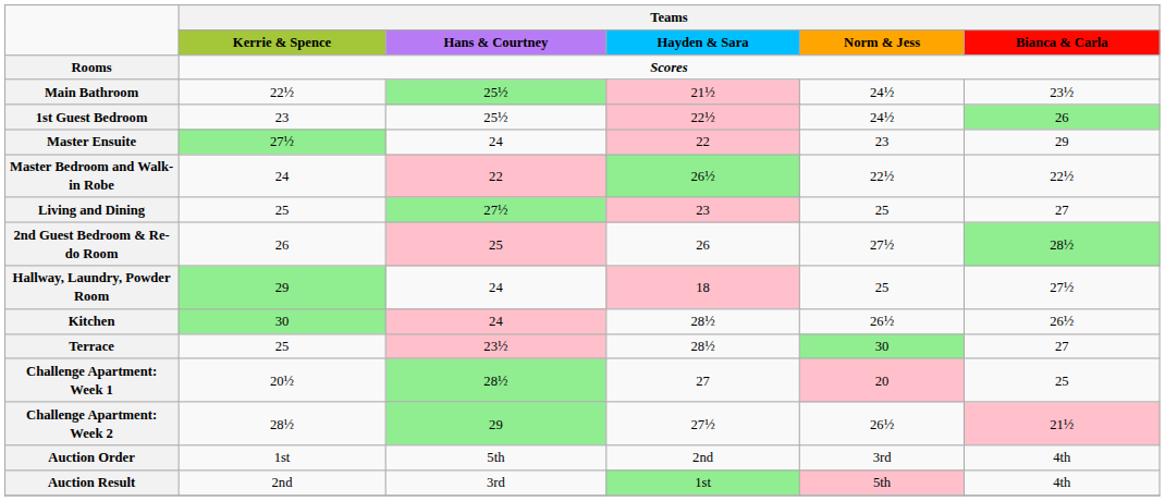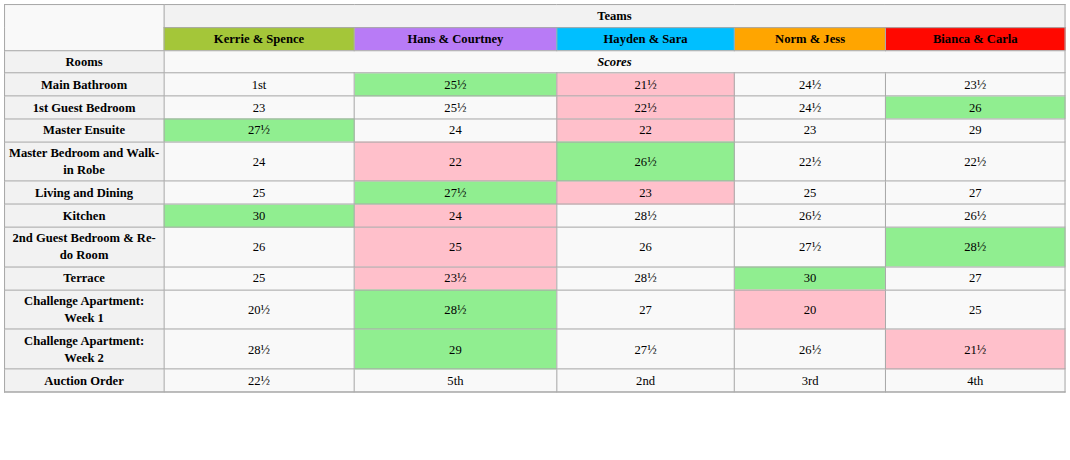Main Bathroom | Teams / Kerrie & Spence: 22½ -> 1st
rows swapped: Kitchen <-> 2nd Guest Bedroom & Re-do Room
- row: Hallway, Laundry, Powder Room | 29 | 24 | 18 | 25 | 27½
Auction Order | Teams / Kerrie & Spence: 1st -> 22½
- row: Auction Result | 2nd | 3rd | 1st | 5th | 4th
